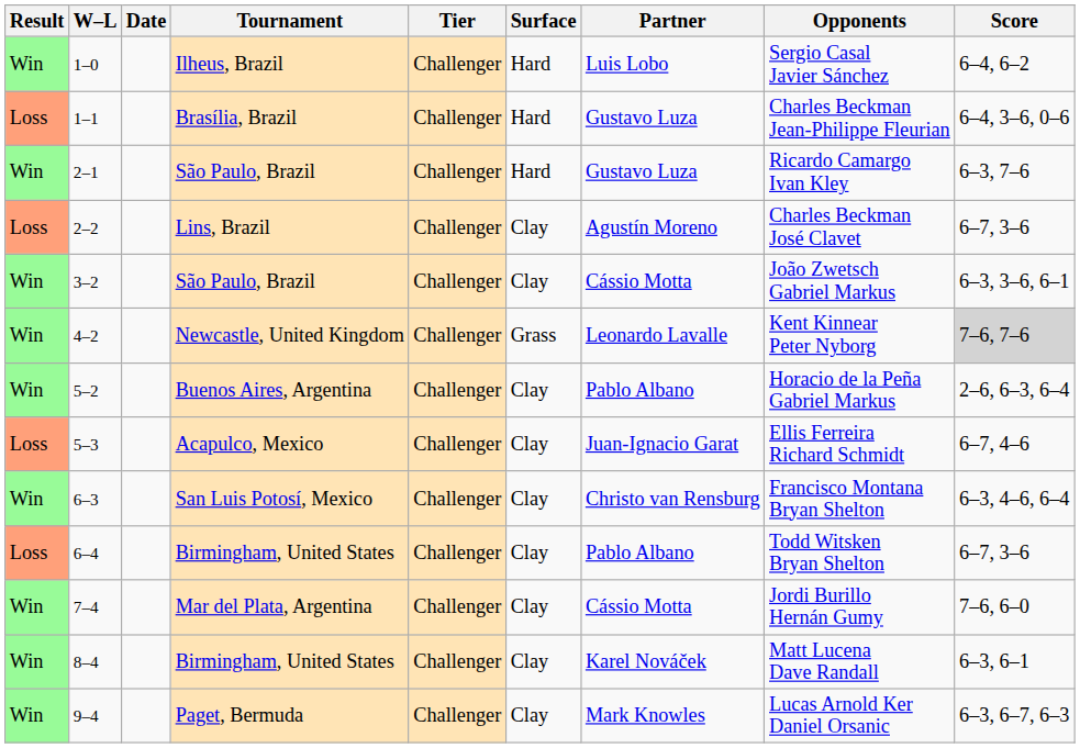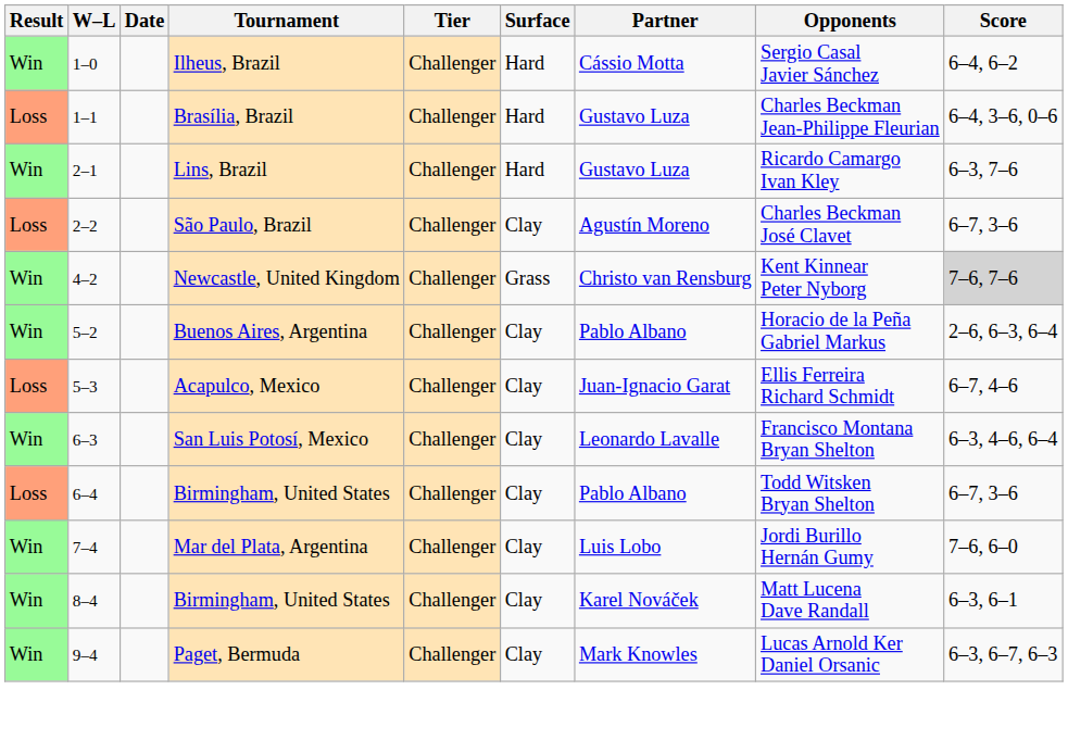1–0 | Partner: Luis Lobo -> Cássio Motta
2–1 | Tournament: São Paulo, Brazil -> Lins, Brazil
2–2 | Tournament: Lins, Brazil -> São Paulo, Brazil
- row: Win | 3–2 | São Paulo, Brazil | Challenger | Clay | Cássio Motta | João Zwetsch Gabriel Markus | 6–3, 3–6, 6–1
4–2 | Partner: Leonardo Lavalle -> Christo van Rensburg
6–3 | Partner: Christo van Rensburg -> Leonardo Lavalle
7–4 | Partner: Cássio Motta -> Luis Lobo
